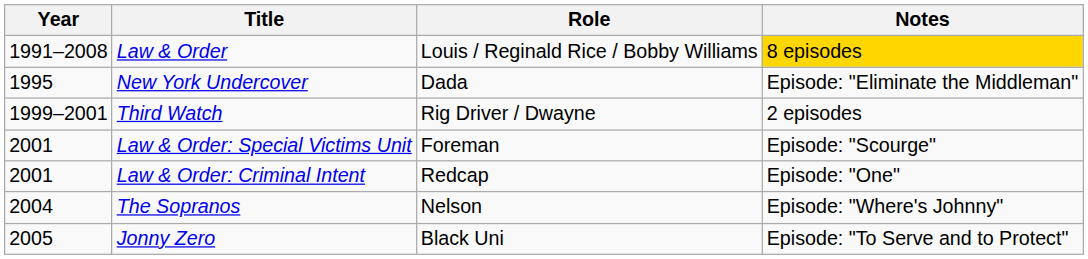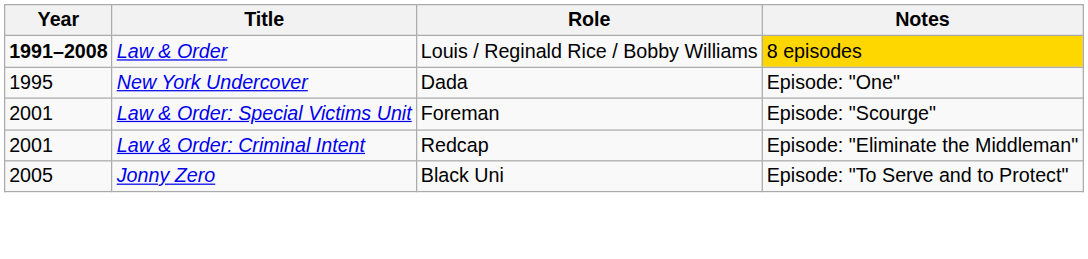Law & Order | Year: normal -> bold
New York Undercover | Notes: Episode: "Eliminate the Middleman" -> Episode: "One"
- row: 1999–2001 | Third Watch | Rig Driver / Dwayne | 2 episodes
Law & Order: Criminal Intent | Notes: Episode: "One" -> Episode: "Eliminate the Middleman"
- row: 2004 | The Sopranos | Nelson | Episode: "Where's Johnny"
